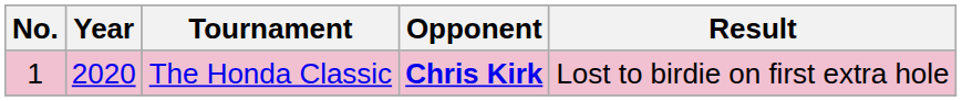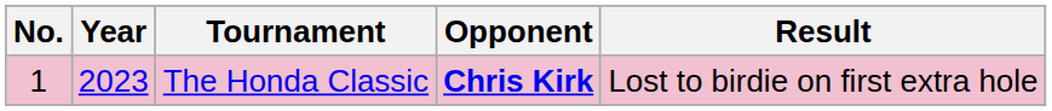The Honda Classic | Year: 2020 -> 2023
